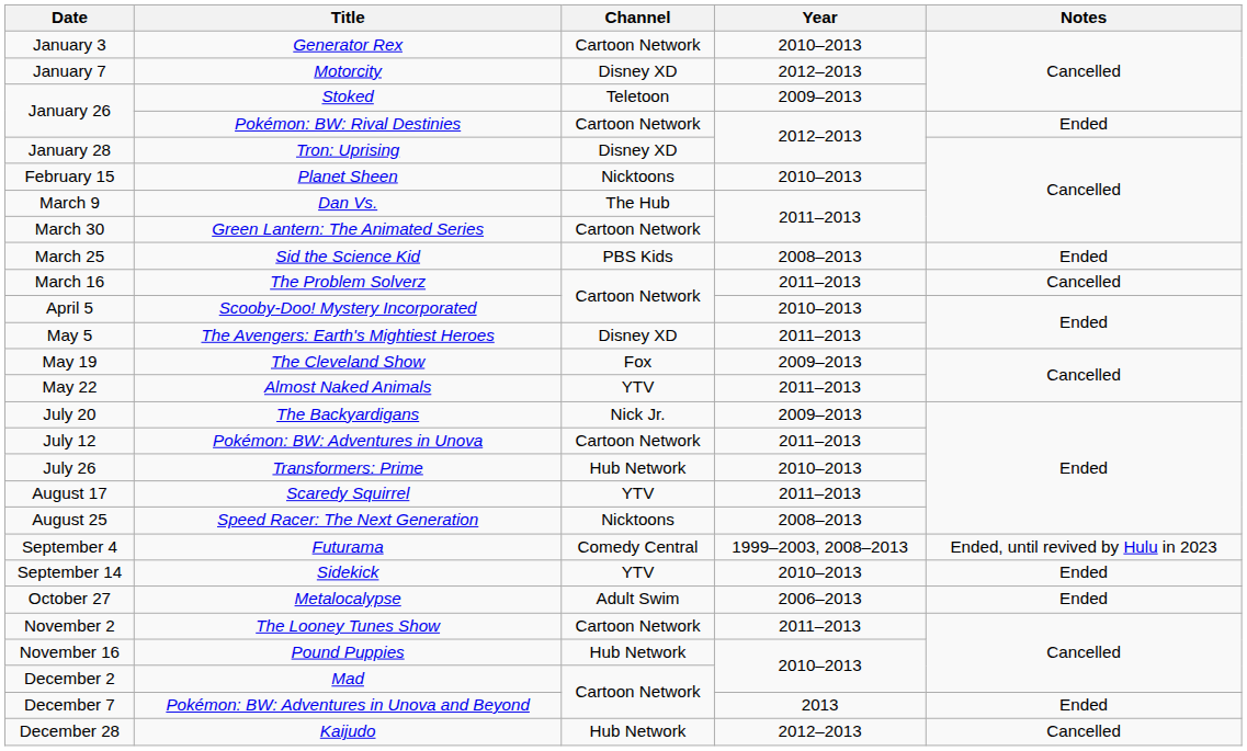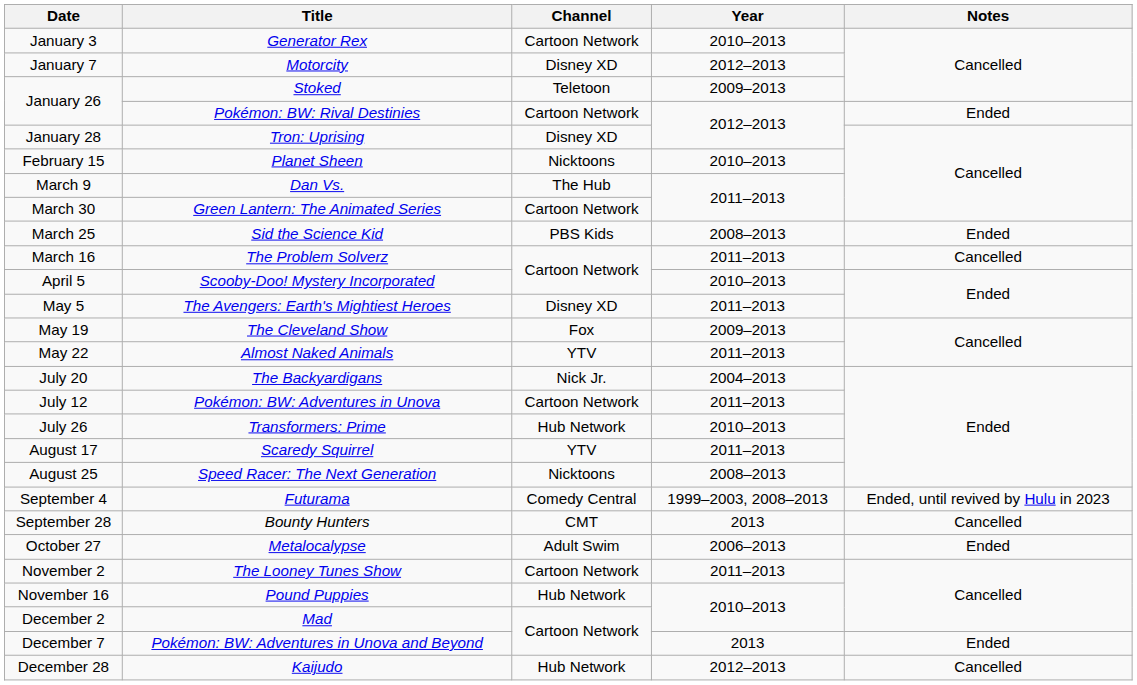The Backyardigans | Year: 2009–2013 -> 2004–2013
- row: September 14 | Sidekick | YTV | 2010–2013 | Ended
+ row: September 28 | Bounty Hunters | CMT | 2013 | Cancelled
